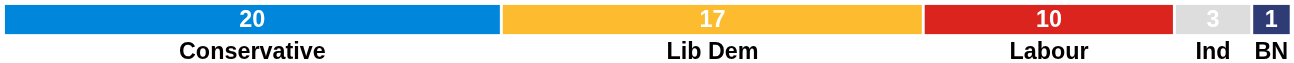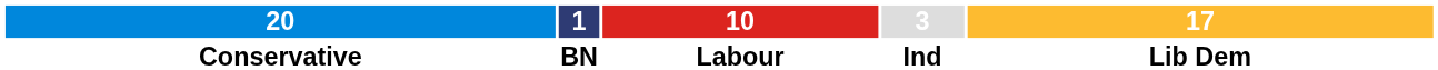columns swapped: 17 <-> 1
